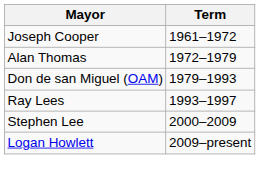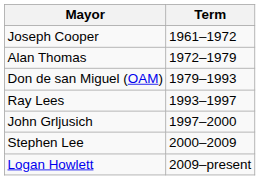+ row: John Grljusich | 1997–2000
